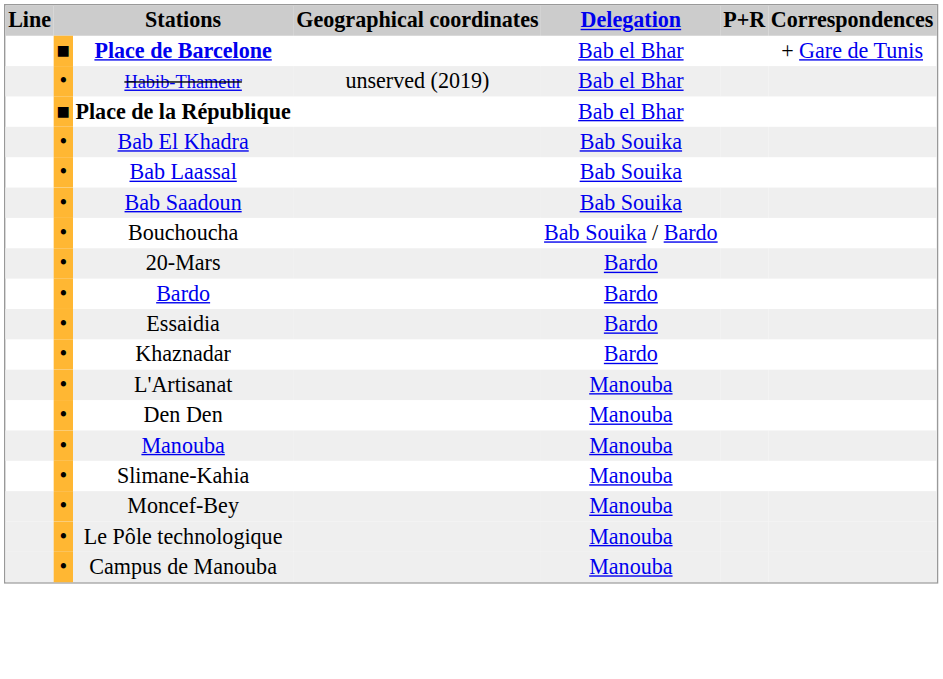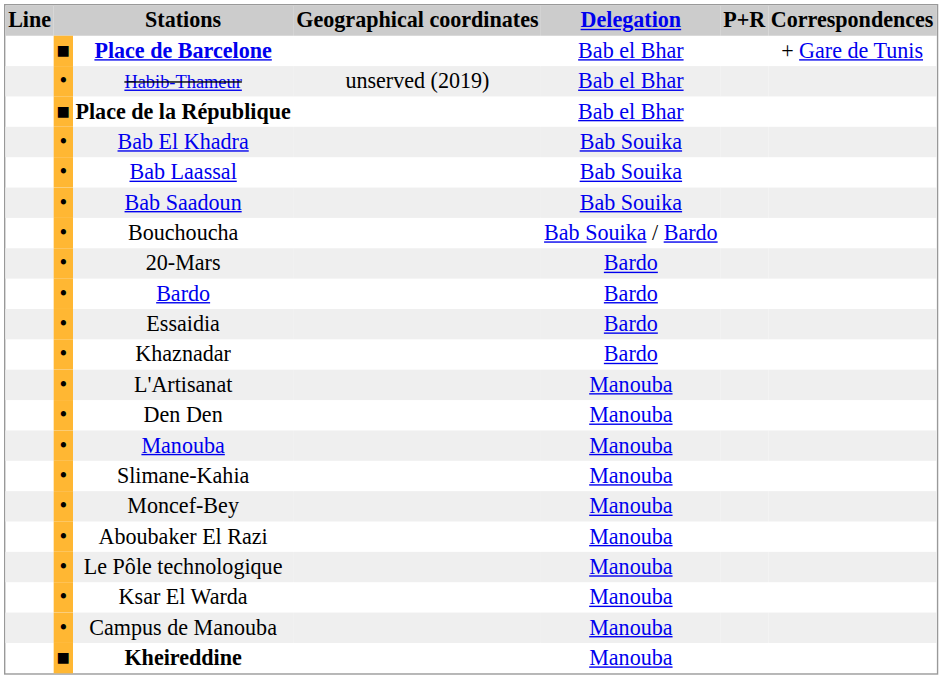+ row: • | Aboubaker El Razi | Manouba
+ row: • | Ksar El Warda | Manouba
+ row: ■ | Kheireddine | Manouba
